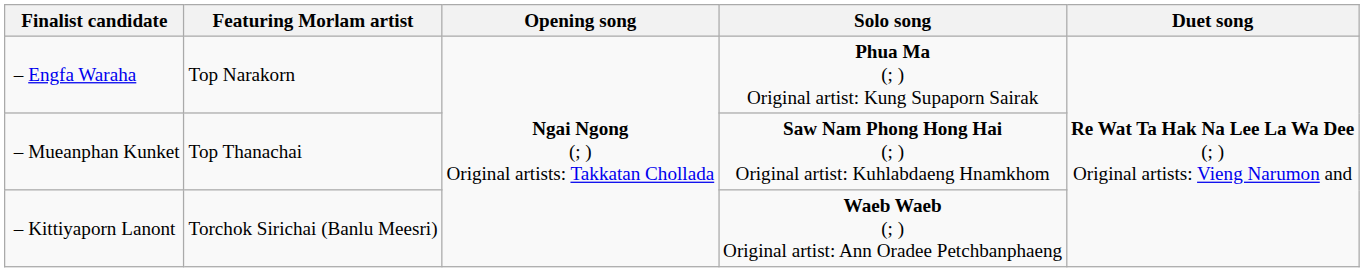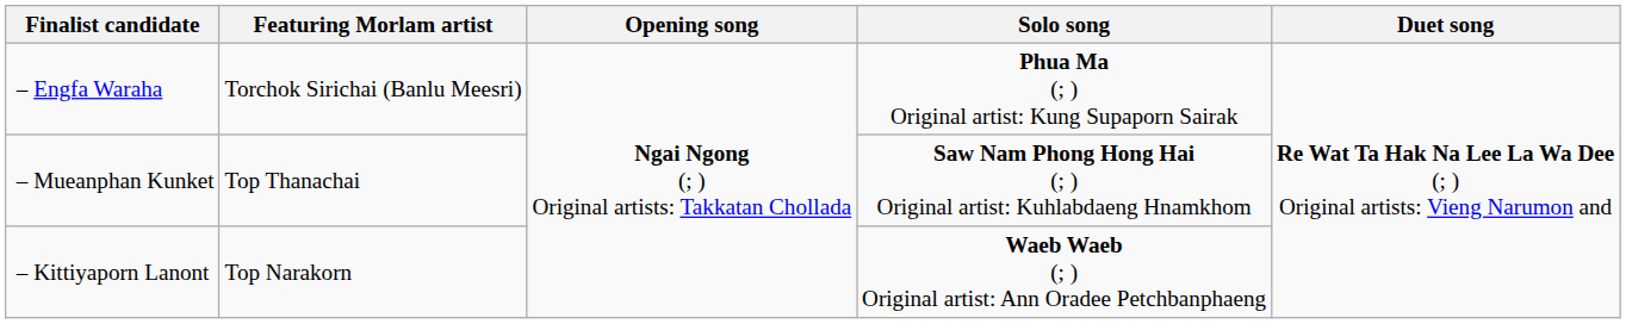– Engfa Waraha | Featuring Morlam artist: Top Narakorn -> Torchok Sirichai (Banlu Meesri)
– Kittiyaporn Lanont | Featuring Morlam artist: Torchok Sirichai (Banlu Meesri) -> Top Narakorn
